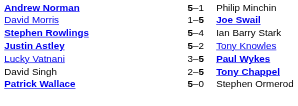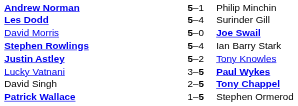+ row: Les Dodd | 5–4 | Surinder Gill
David Morris | column 2: 1–5 -> 5–0
Patrick Wallace | column 2: 5–0 -> 1–5
